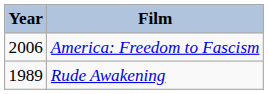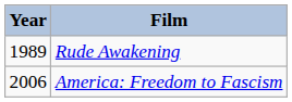rows swapped: Rude Awakening <-> America: Freedom to Fascism
